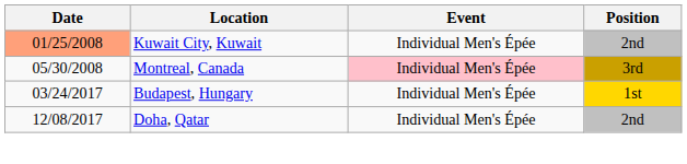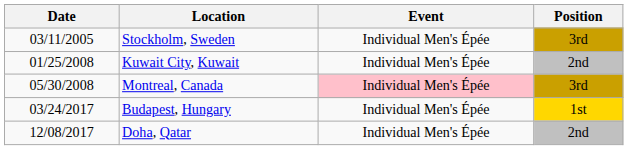+ row: 03/11/2005 | Stockholm, Sweden | Individual Men's Épée | 3rd
Kuwait City, Kuwait | Date: lightsalmon background -> no background
